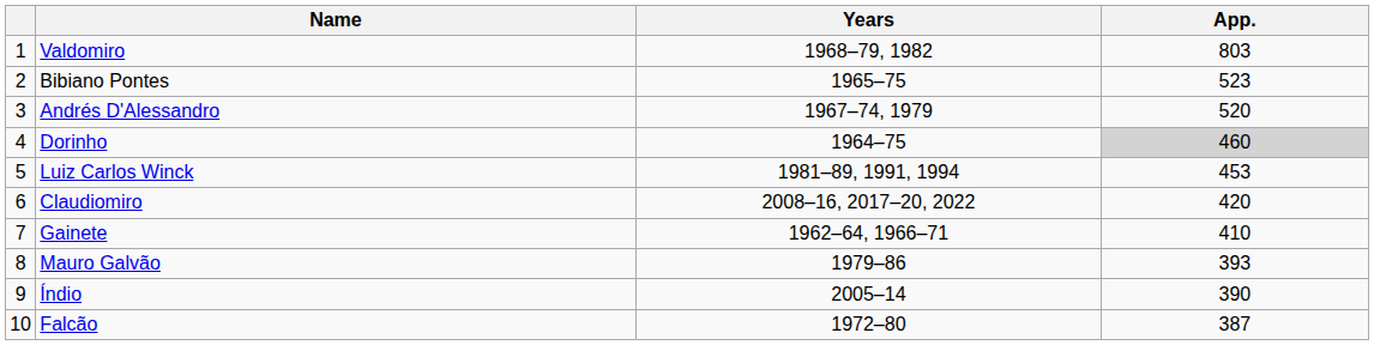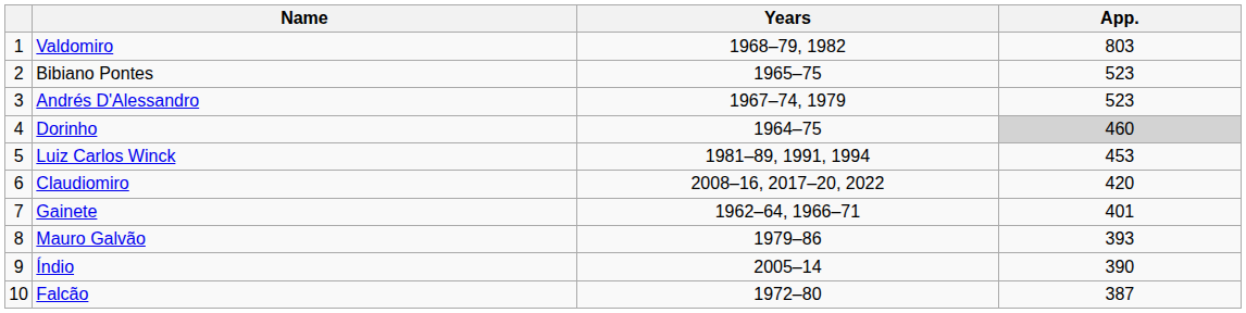Andrés D'Alessandro | App.: 520 -> 523
Gainete | App.: 410 -> 401
